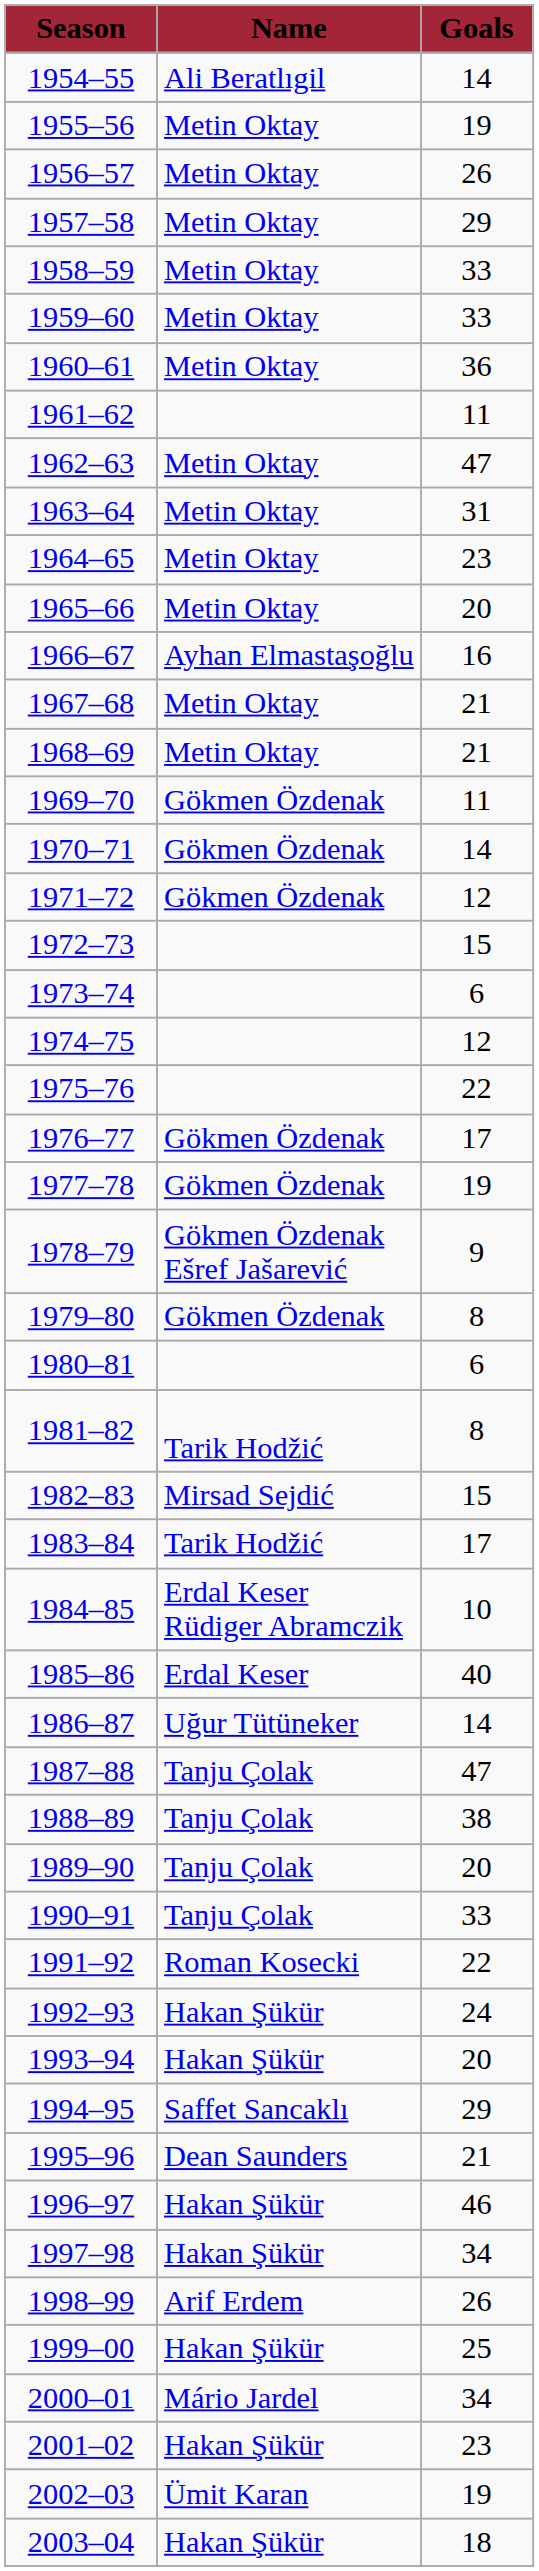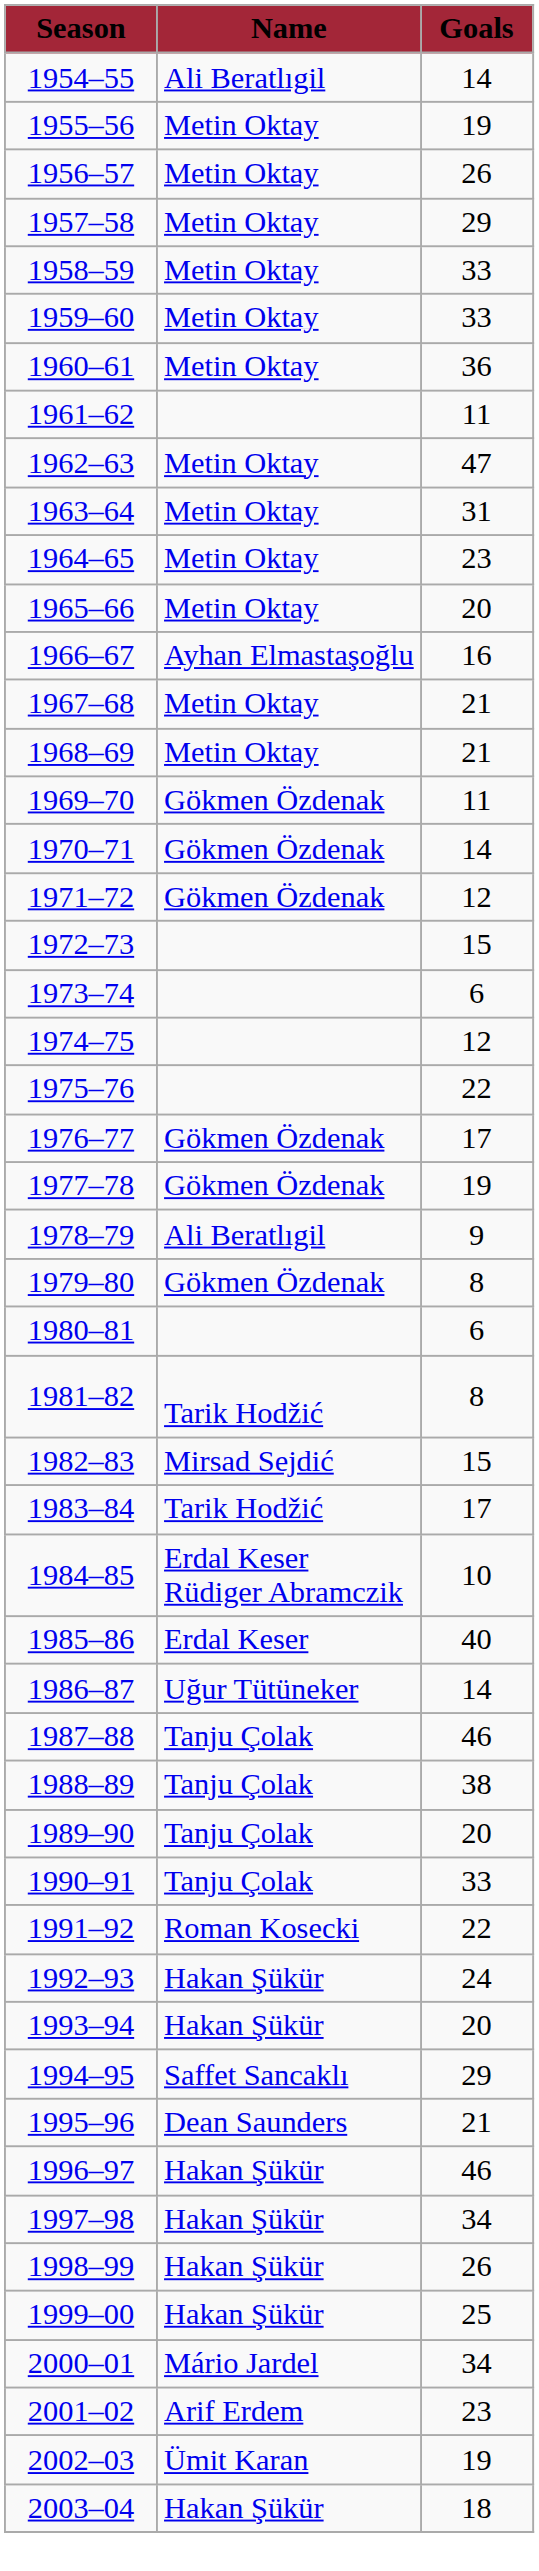1978–79 | Name: Gökmen Özdenak Ešref Jašarević -> Ali Beratlıgil
1987–88 | Goals: 47 -> 46
1998–99 | Name: Arif Erdem -> Hakan Şükür
2001–02 | Name: Hakan Şükür -> Arif Erdem
